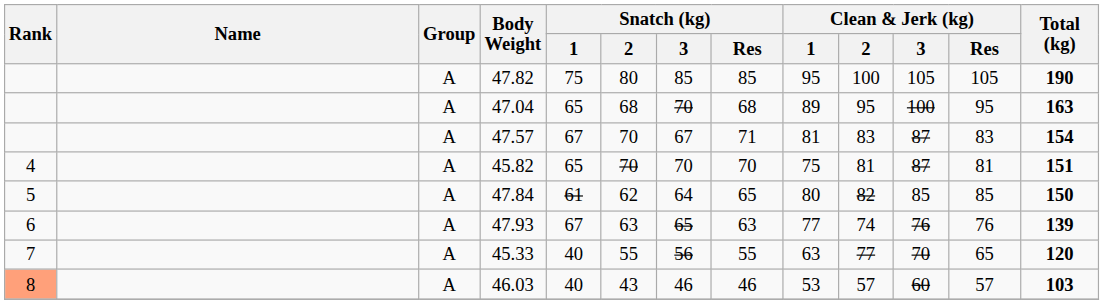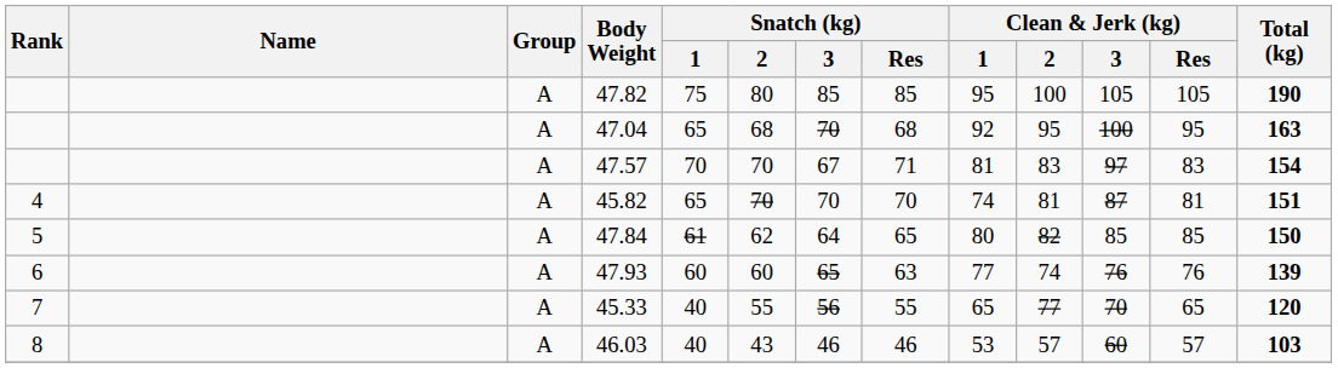47.04 | Clean & Jerk (kg) / 1: 89 -> 92
47.57 | Snatch (kg) / 1: 67 -> 70
47.57 | Clean & Jerk (kg) / 3: 87 -> 97
45.82 | Clean & Jerk (kg) / 1: 75 -> 74
47.93 | Snatch (kg) / 1: 67 -> 60
47.93 | Snatch (kg) / 2: 63 -> 60
45.33 | Clean & Jerk (kg) / 1: 63 -> 65
46.03 | Rank: lightsalmon background -> no background
